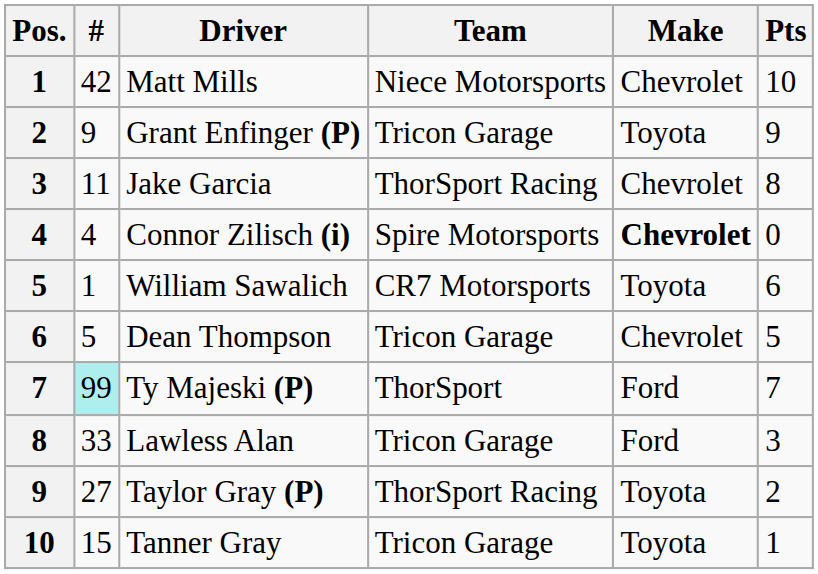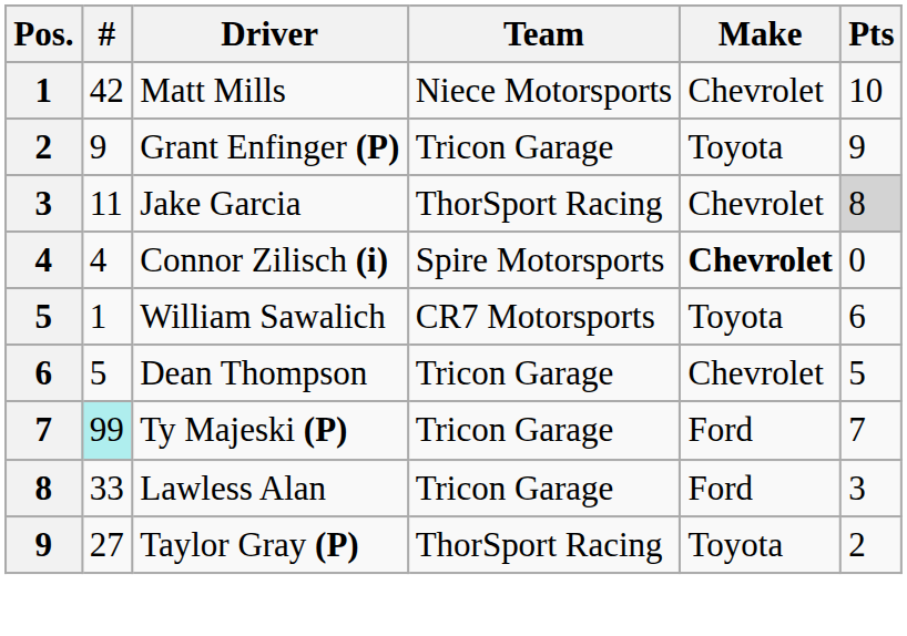Jake Garcia | Pts: no background -> lightgrey background
Ty Majeski (P) | Team: ThorSport -> Tricon Garage
- row: 10 | 15 | Tanner Gray | Tricon Garage | Toyota | 1
